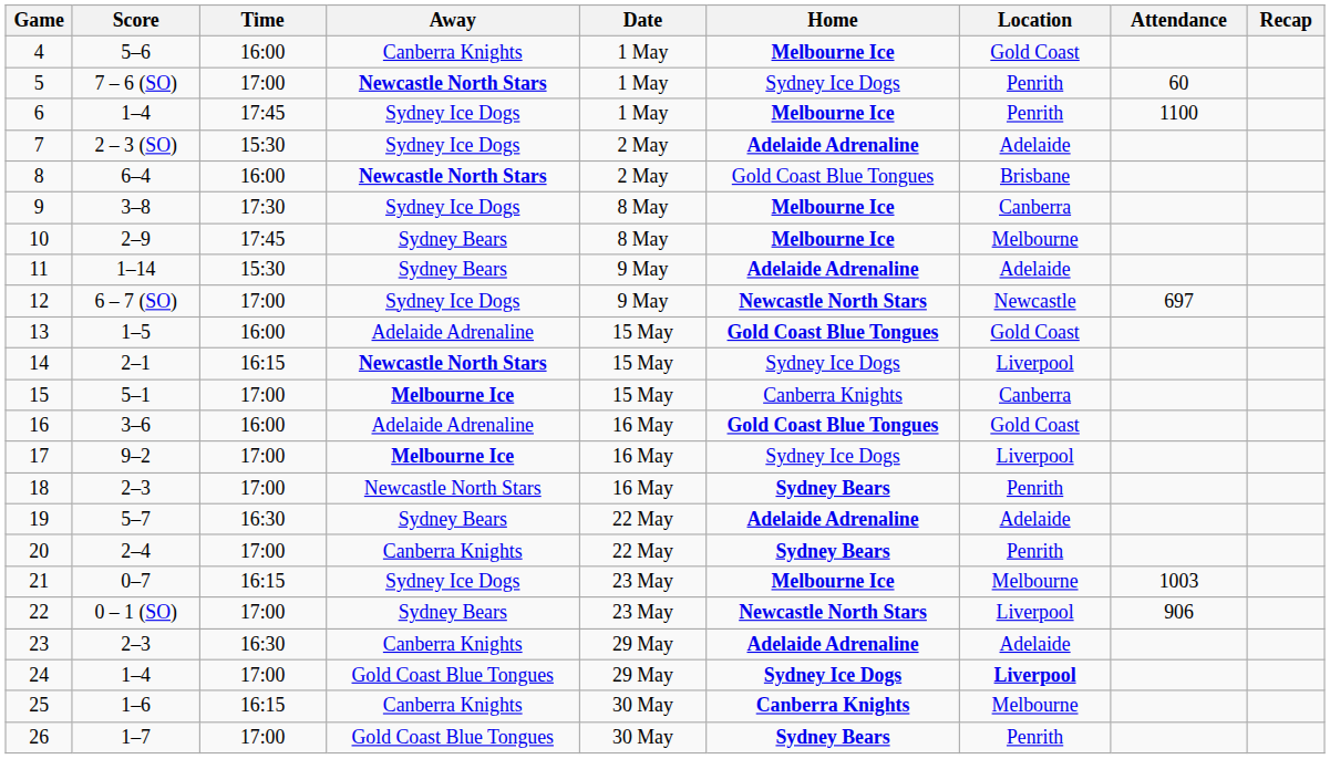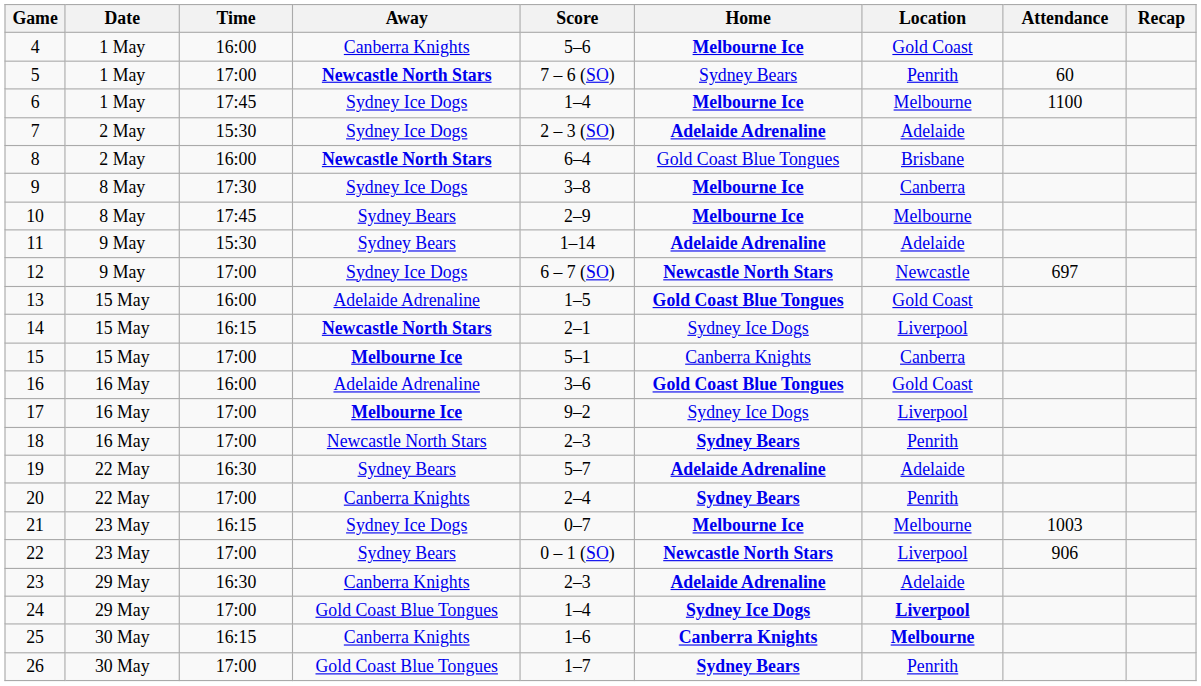columns swapped: Date <-> Score
5 | Home: Sydney Ice Dogs -> Sydney Bears
6 | Location: Penrith -> Melbourne
25 | Location: normal -> bold
